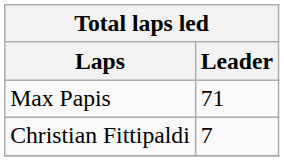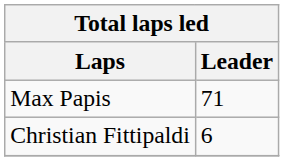Christian Fittipaldi | Leader: 7 -> 6
